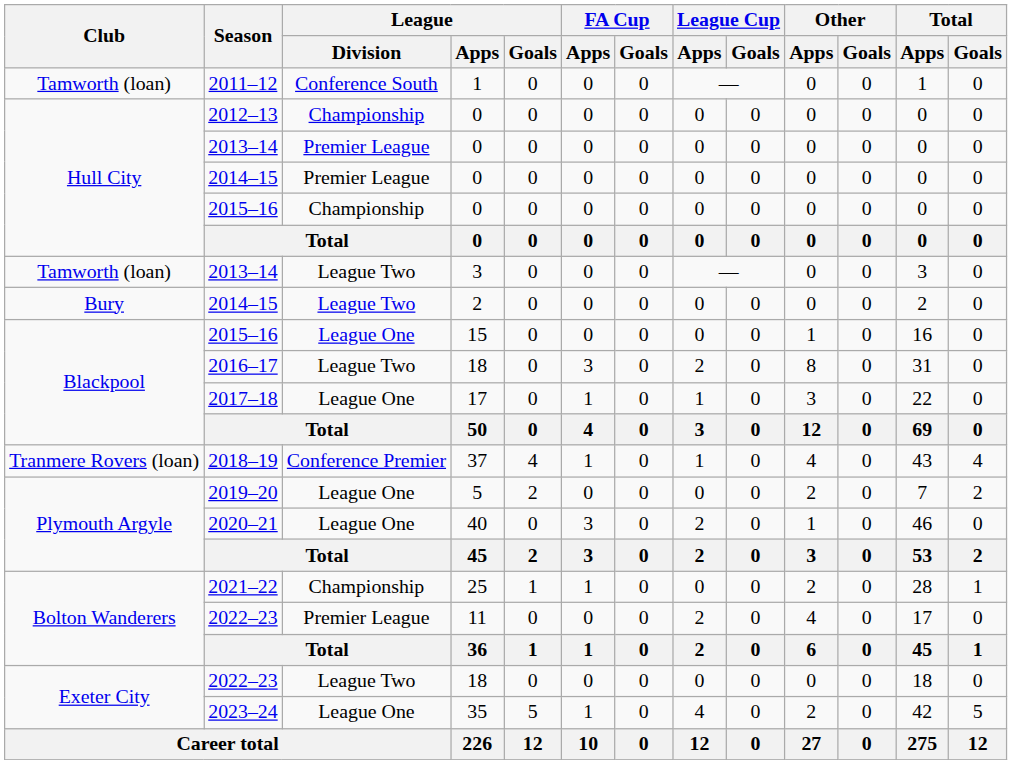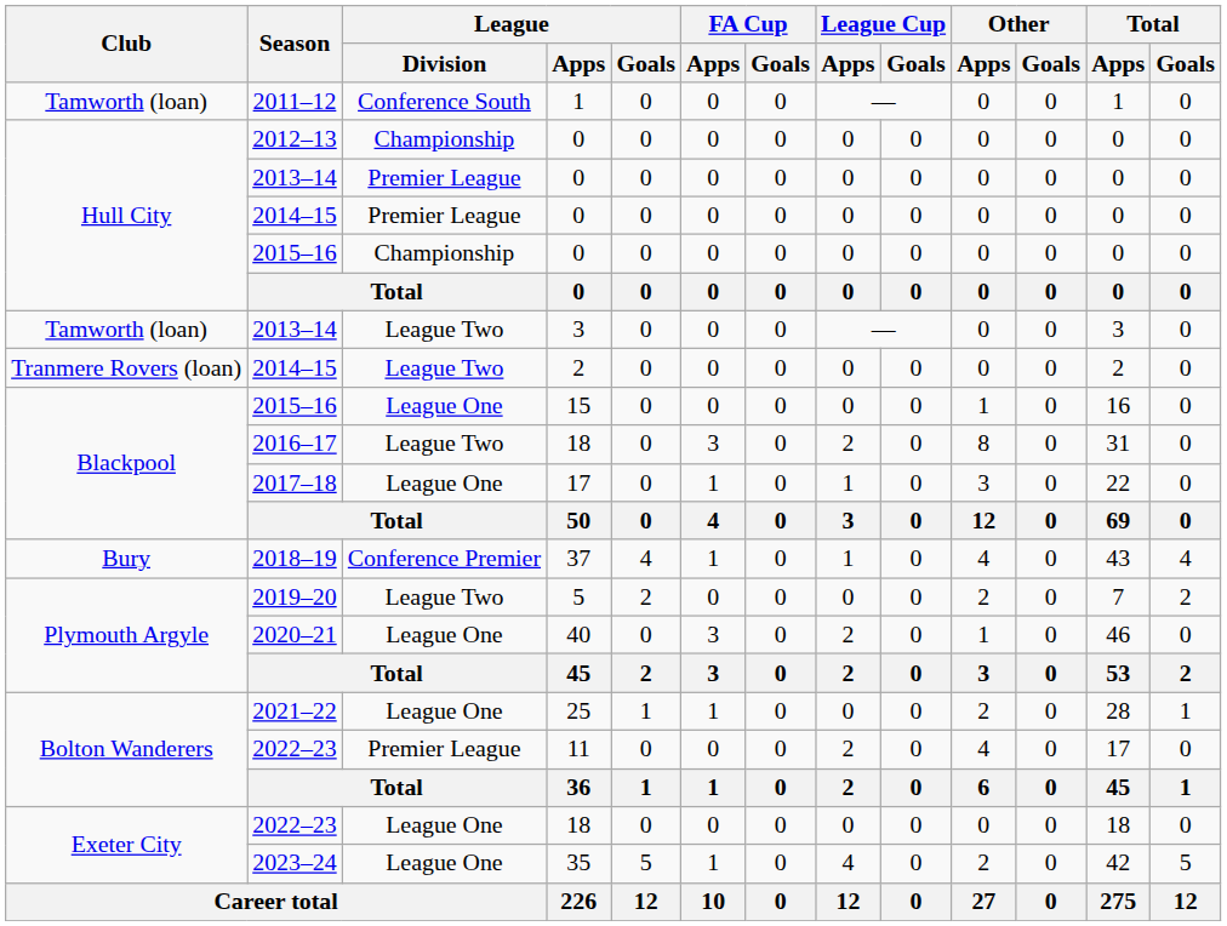2014–15 / 2 | Club: Bury -> Tranmere Rovers (loan)
2018–19 | Club: Tranmere Rovers (loan) -> Bury
2019–20 | League / Division: League One -> League Two
2021–22 | League / Division: Championship -> League One
2022–23 / 18 | League / Division: League Two -> League One
